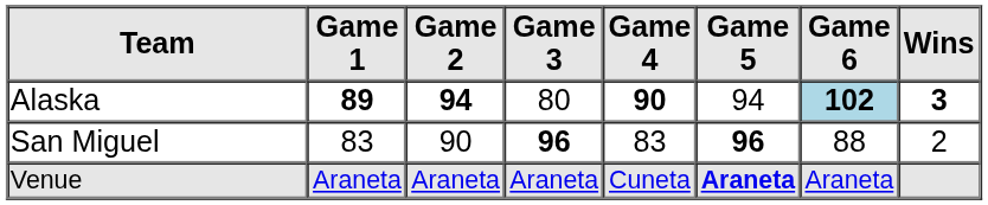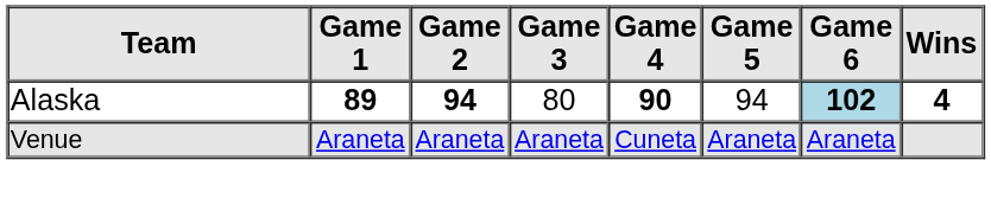Alaska | Wins: 3 -> 4
- row: San Miguel | 83 | 90 | 96 | 83 | 96 | 88 | 2
Venue | Game 5: bold -> normal
